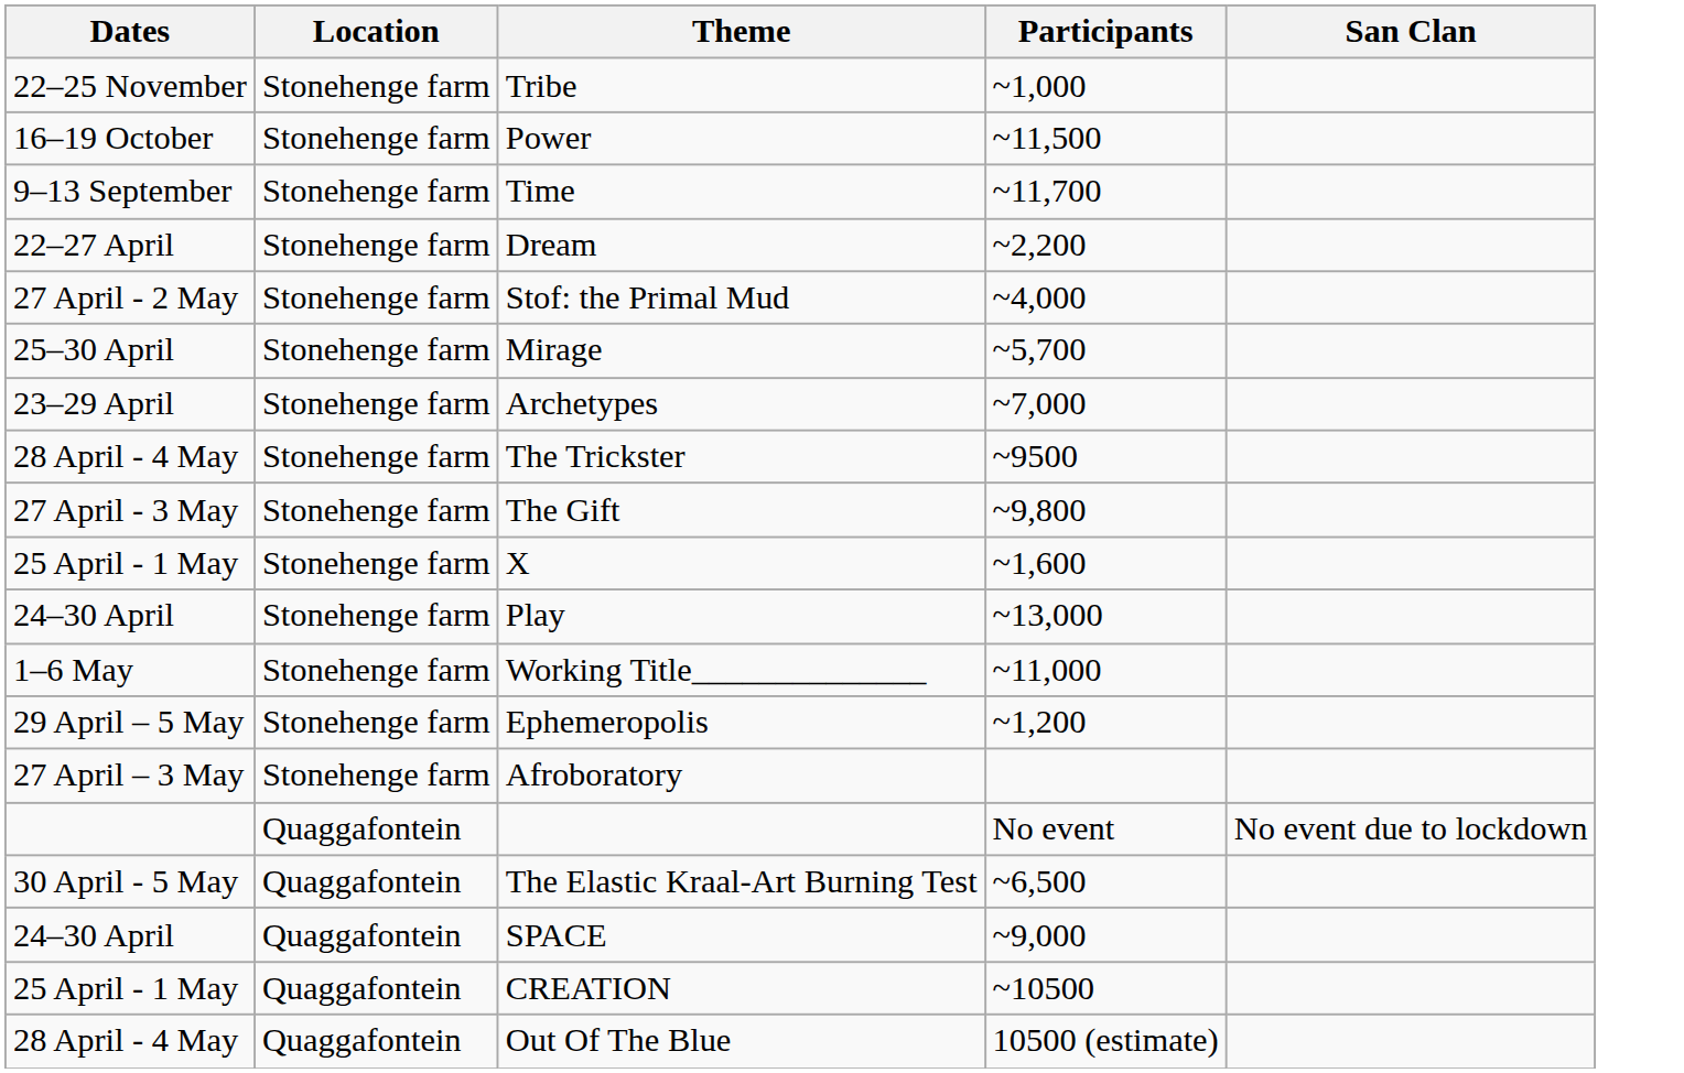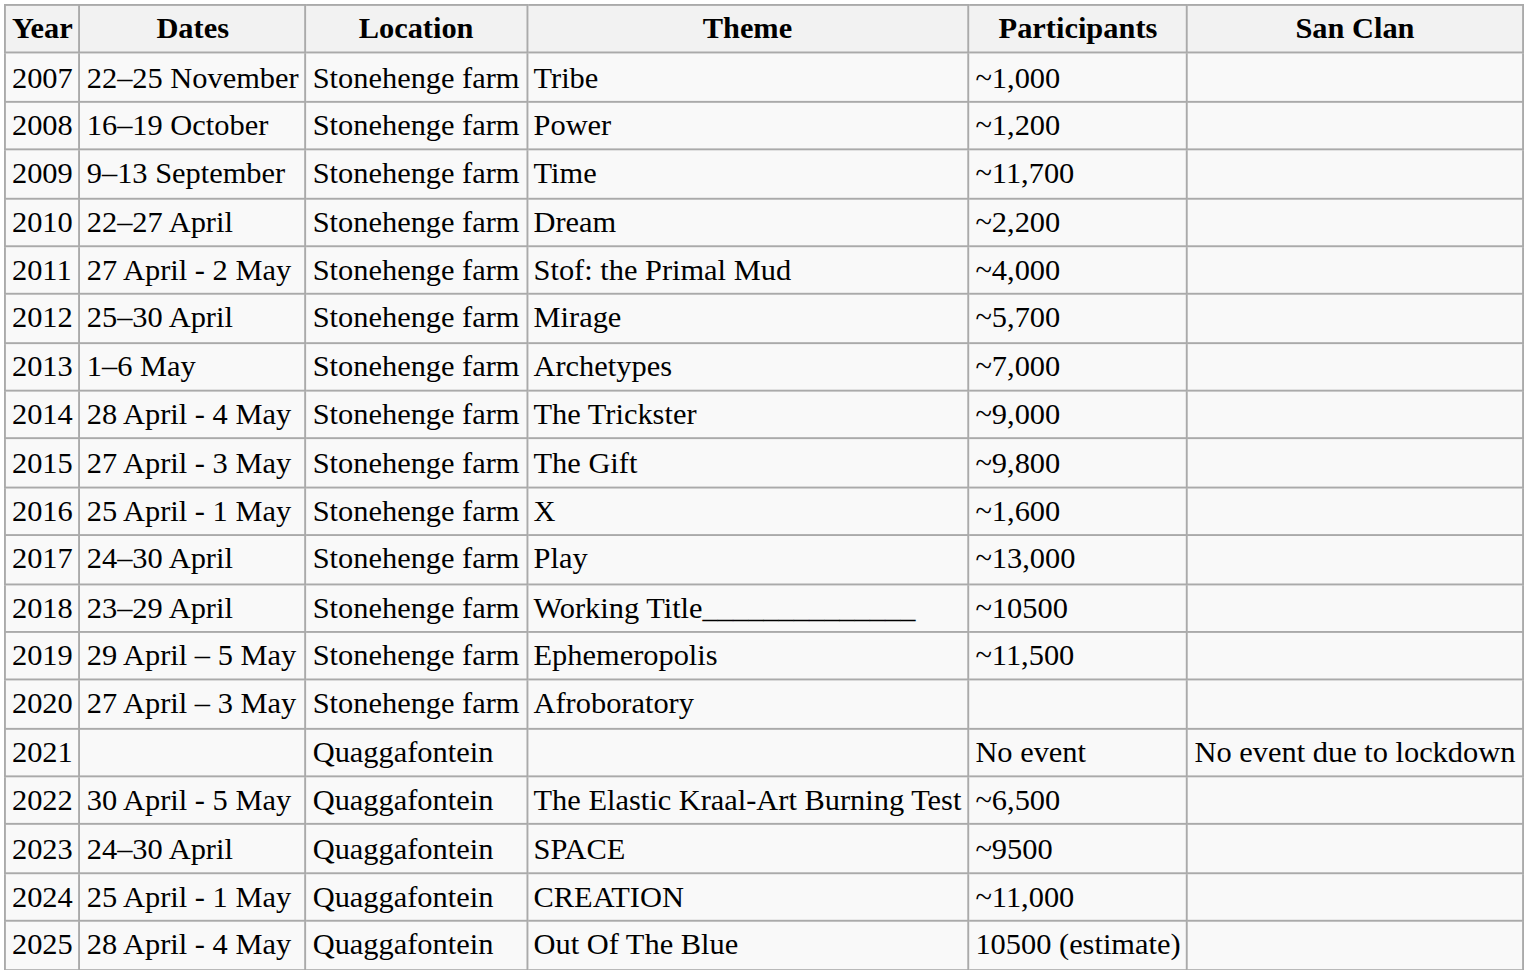+ column: Year | 2007 | 2008 | 2009 | 2010 | 2011 | 2012 | 2013 | 2014 | 2015 | 2016 | 2017 | 2018 | 2019 | 2020 | 2021 | 2022 | 2023 | 2024 | 2025
Power | Participants: ~11,500 -> ~1,200
Archetypes | Dates: 23–29 April -> 1–6 May
The Trickster | Participants: ~9500 -> ~9,000
Working Title______________ | Dates: 1–6 May -> 23–29 April
Working Title______________ | Participants: ~11,000 -> ~10500
Ephemeropolis | Participants: ~1,200 -> ~11,500
SPACE | Participants: ~9,000 -> ~9500
CREATION | Participants: ~10500 -> ~11,000
